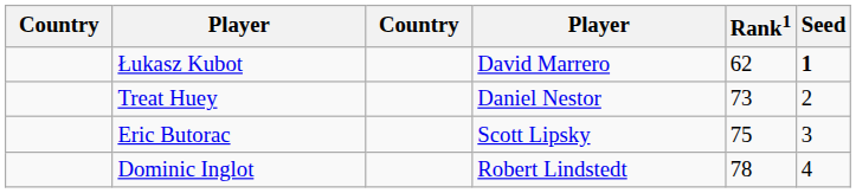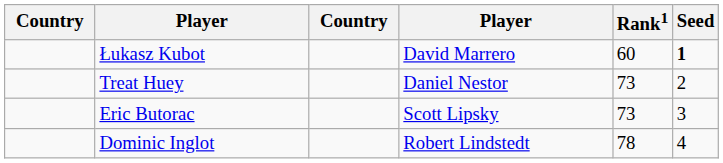Łukasz Kubot | Rank1: 62 -> 60
Eric Butorac | Rank1: 75 -> 73
